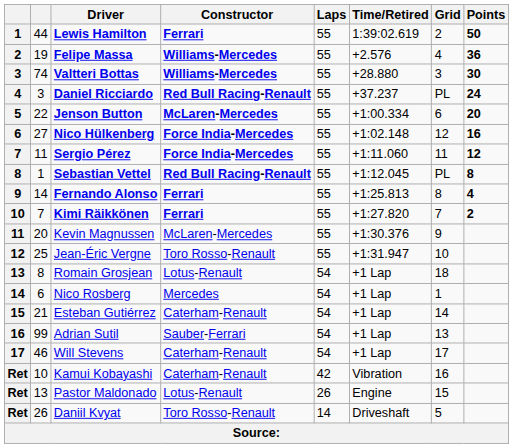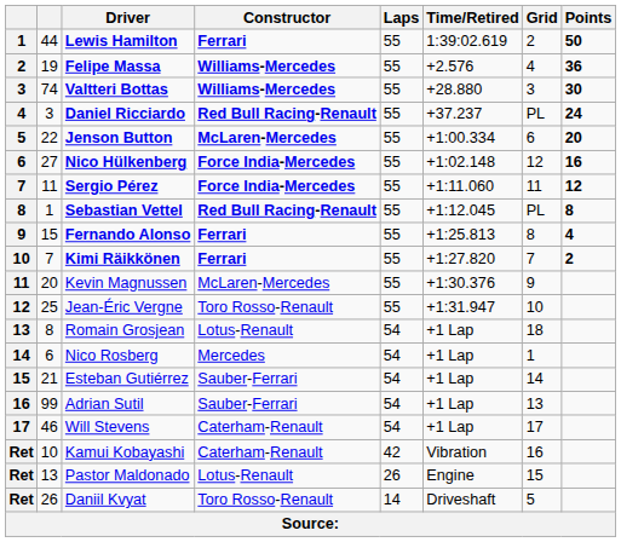Fernando Alonso | column 2: 14 -> 15
Esteban Gutiérrez | Constructor: Caterham-Renault -> Sauber-Ferrari
